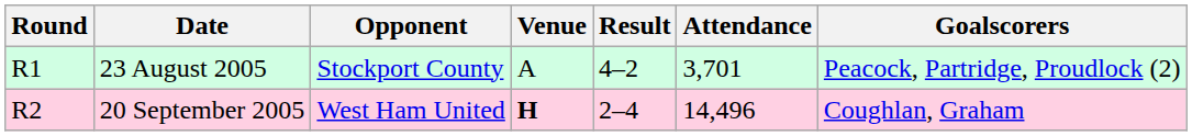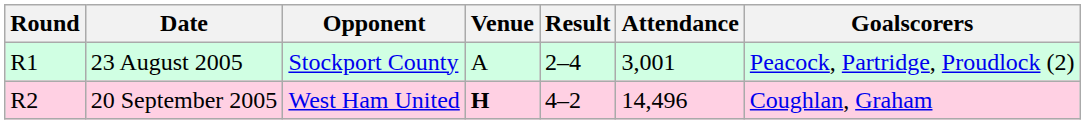23 August 2005 | Result: 4–2 -> 2–4
23 August 2005 | Attendance: 3,701 -> 3,001
20 September 2005 | Result: 2–4 -> 4–2
